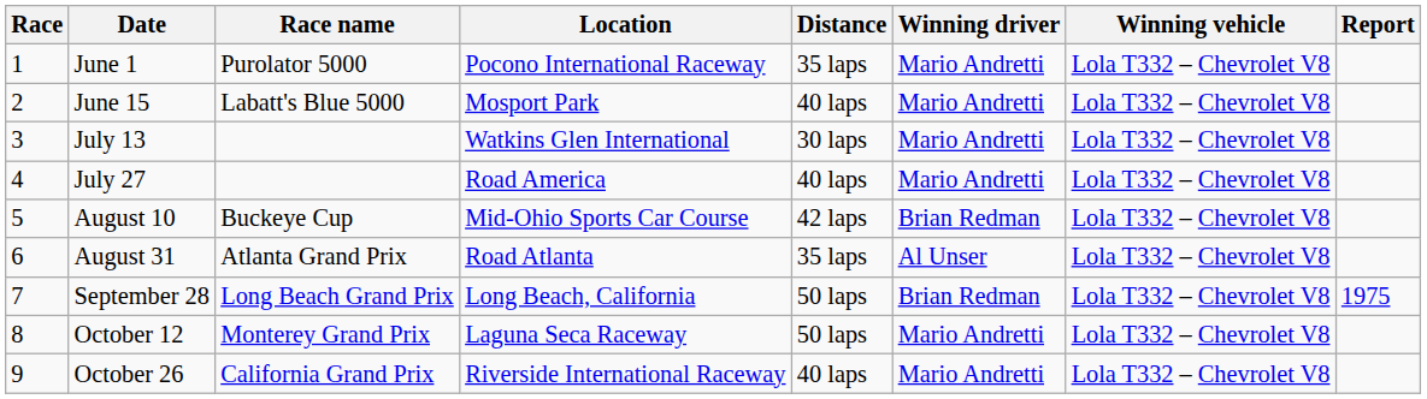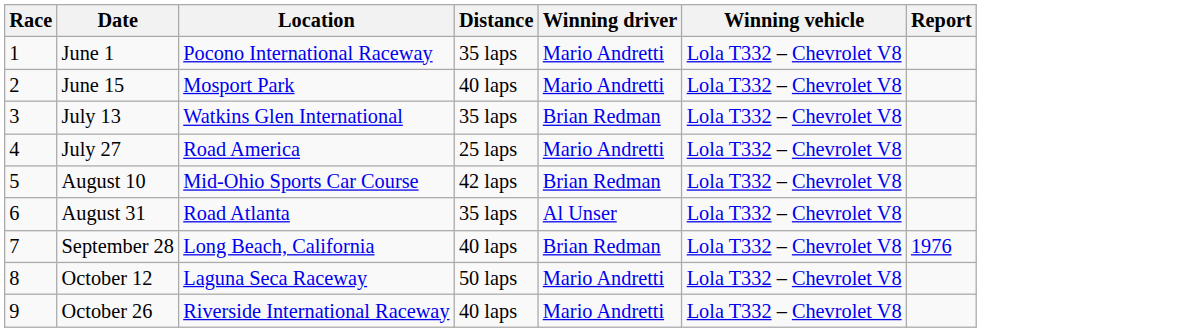- column: Race name | Purolator 5000 | Labatt's Blue 5000 | Buckeye Cup | Atlanta Grand Prix | Long Beach Grand Prix | Monterey Grand Prix | California Grand Prix
July 13 | Distance: 30 laps -> 35 laps
July 13 | Winning driver: Mario Andretti -> Brian Redman
July 27 | Distance: 40 laps -> 25 laps
September 28 | Distance: 50 laps -> 40 laps
September 28 | Report: 1975 -> 1976
